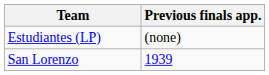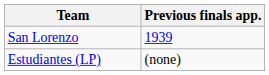rows swapped: Estudiantes (LP) <-> San Lorenzo
